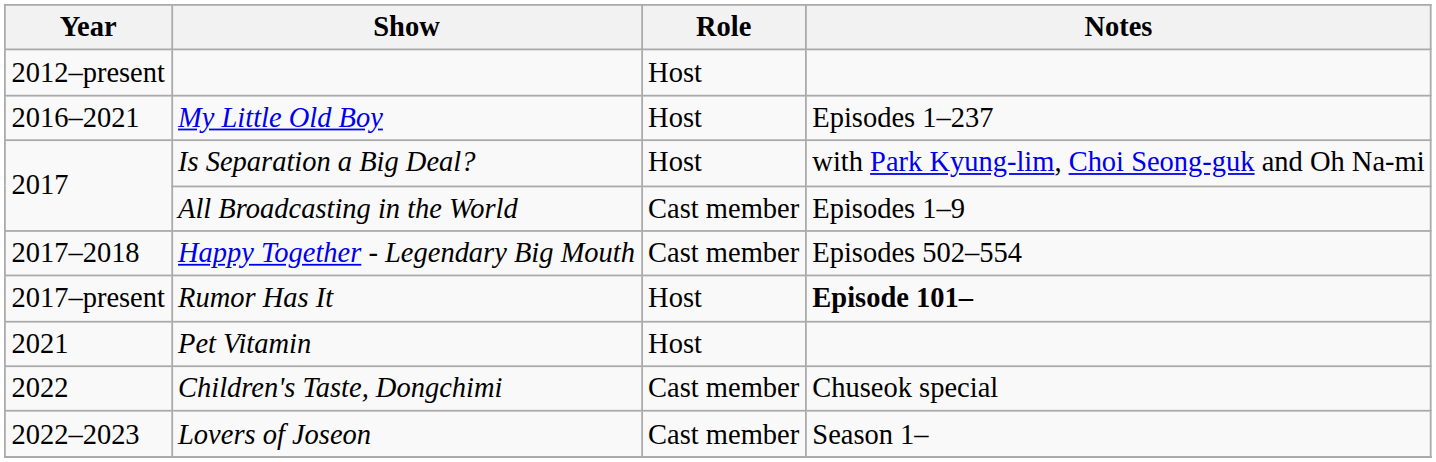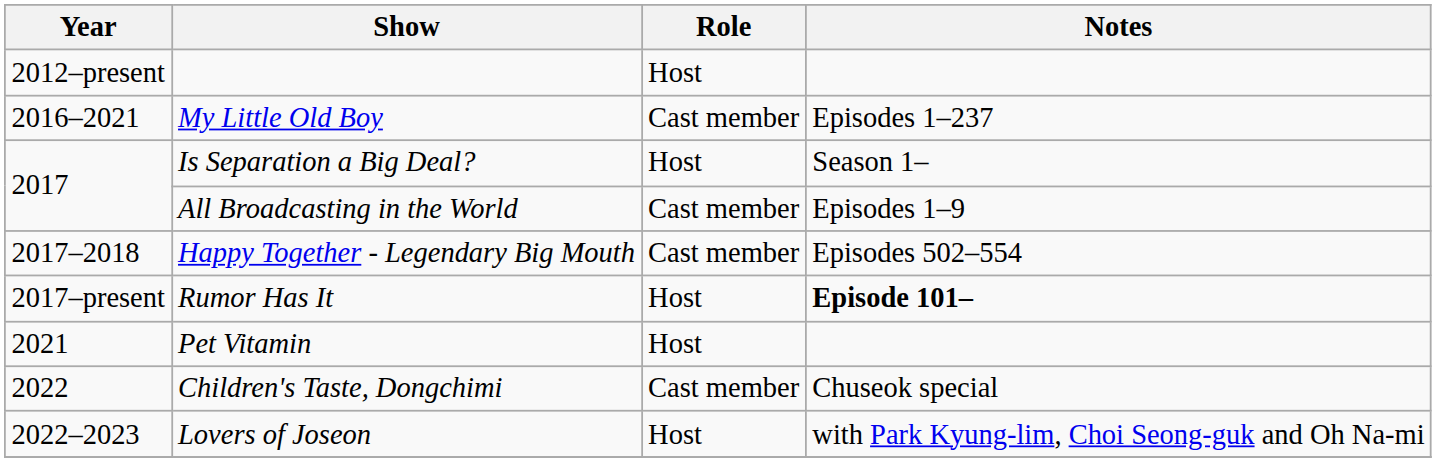My Little Old Boy | Role: Host -> Cast member
Is Separation a Big Deal? | Notes: with Park Kyung-lim, Choi Seong-guk and Oh Na-mi -> Season 1–
Lovers of Joseon | Role: Cast member -> Host
Lovers of Joseon | Notes: Season 1– -> with Park Kyung-lim, Choi Seong-guk and Oh Na-mi
